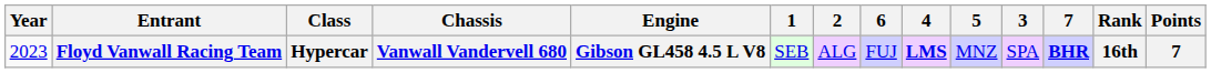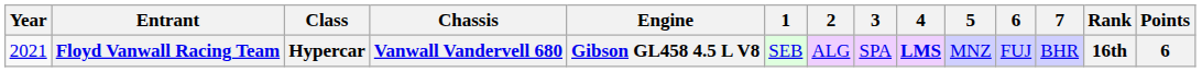columns swapped: 3 <-> 6
Floyd Vanwall Racing Team | Year: 2023 -> 2021
Floyd Vanwall Racing Team | 7: bold -> normal
Floyd Vanwall Racing Team | Points: 7 -> 6
